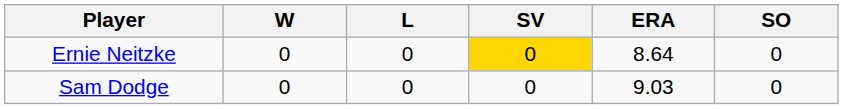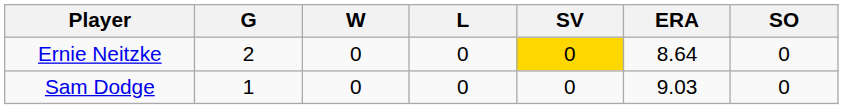+ column: G | 2 | 1
